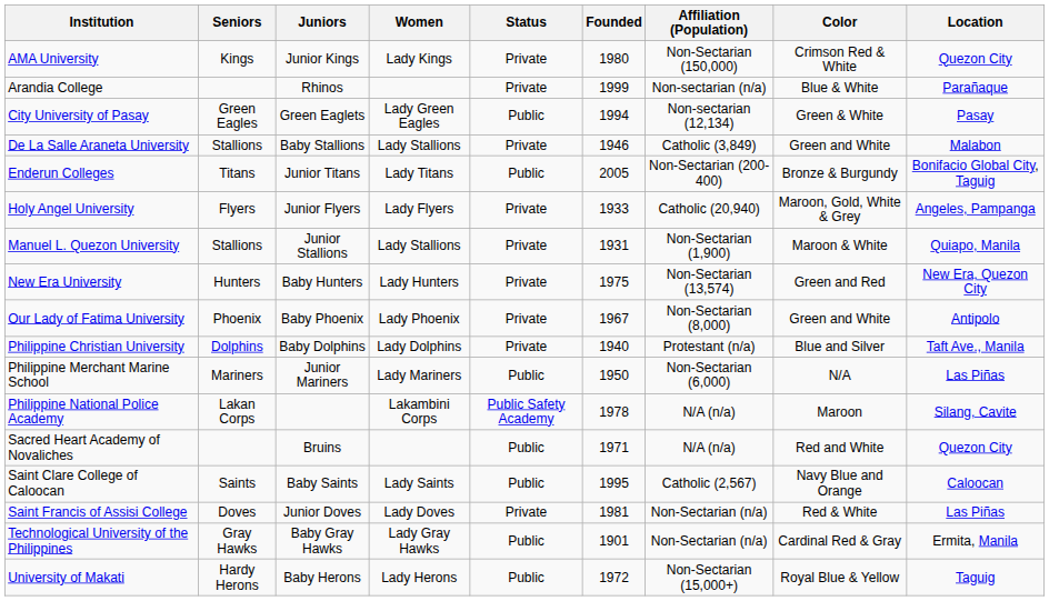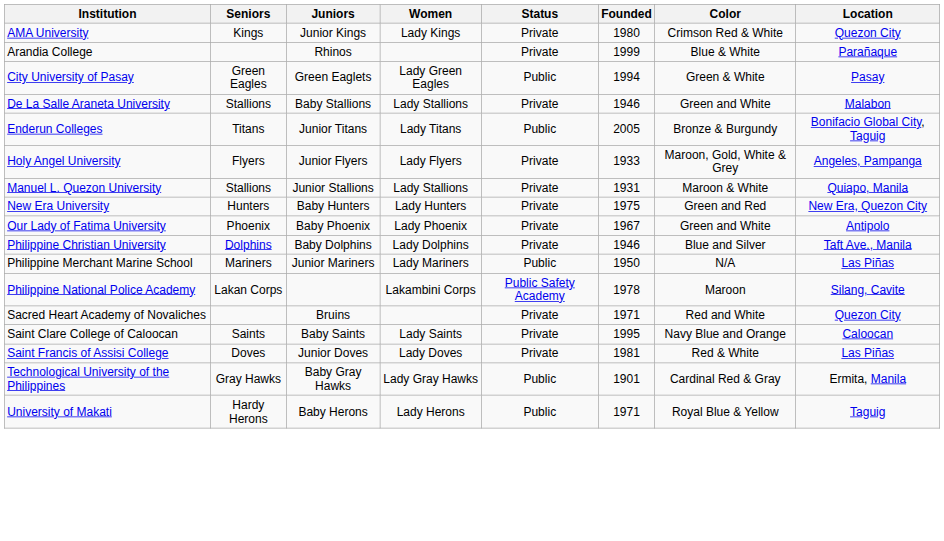- column: Affiliation (Population) | Non-Sectarian (150,000) | Non-sectarian (n/a) | Non-sectarian (12,134) | Catholic (3,849) | Non-Sectarian (200-400) | Catholic (20,940) | Non-Sectarian (1,900) | Non-Sectarian (13,574) | Non-Sectarian (8,000) | Protestant (n/a) | Non-Sectarian (6,000) | N/A (n/a) | N/A (n/a) | Catholic (2,567) | Non-Sectarian (n/a) | Non-Sectarian (n/a) | Non-Sectarian (15,000+)
Philippine Christian University | Founded: 1940 -> 1946
Sacred Heart Academy of Novaliches | Status: Public -> Private
Saint Clare College of Caloocan | Status: Public -> Private
University of Makati | Founded: 1972 -> 1971
